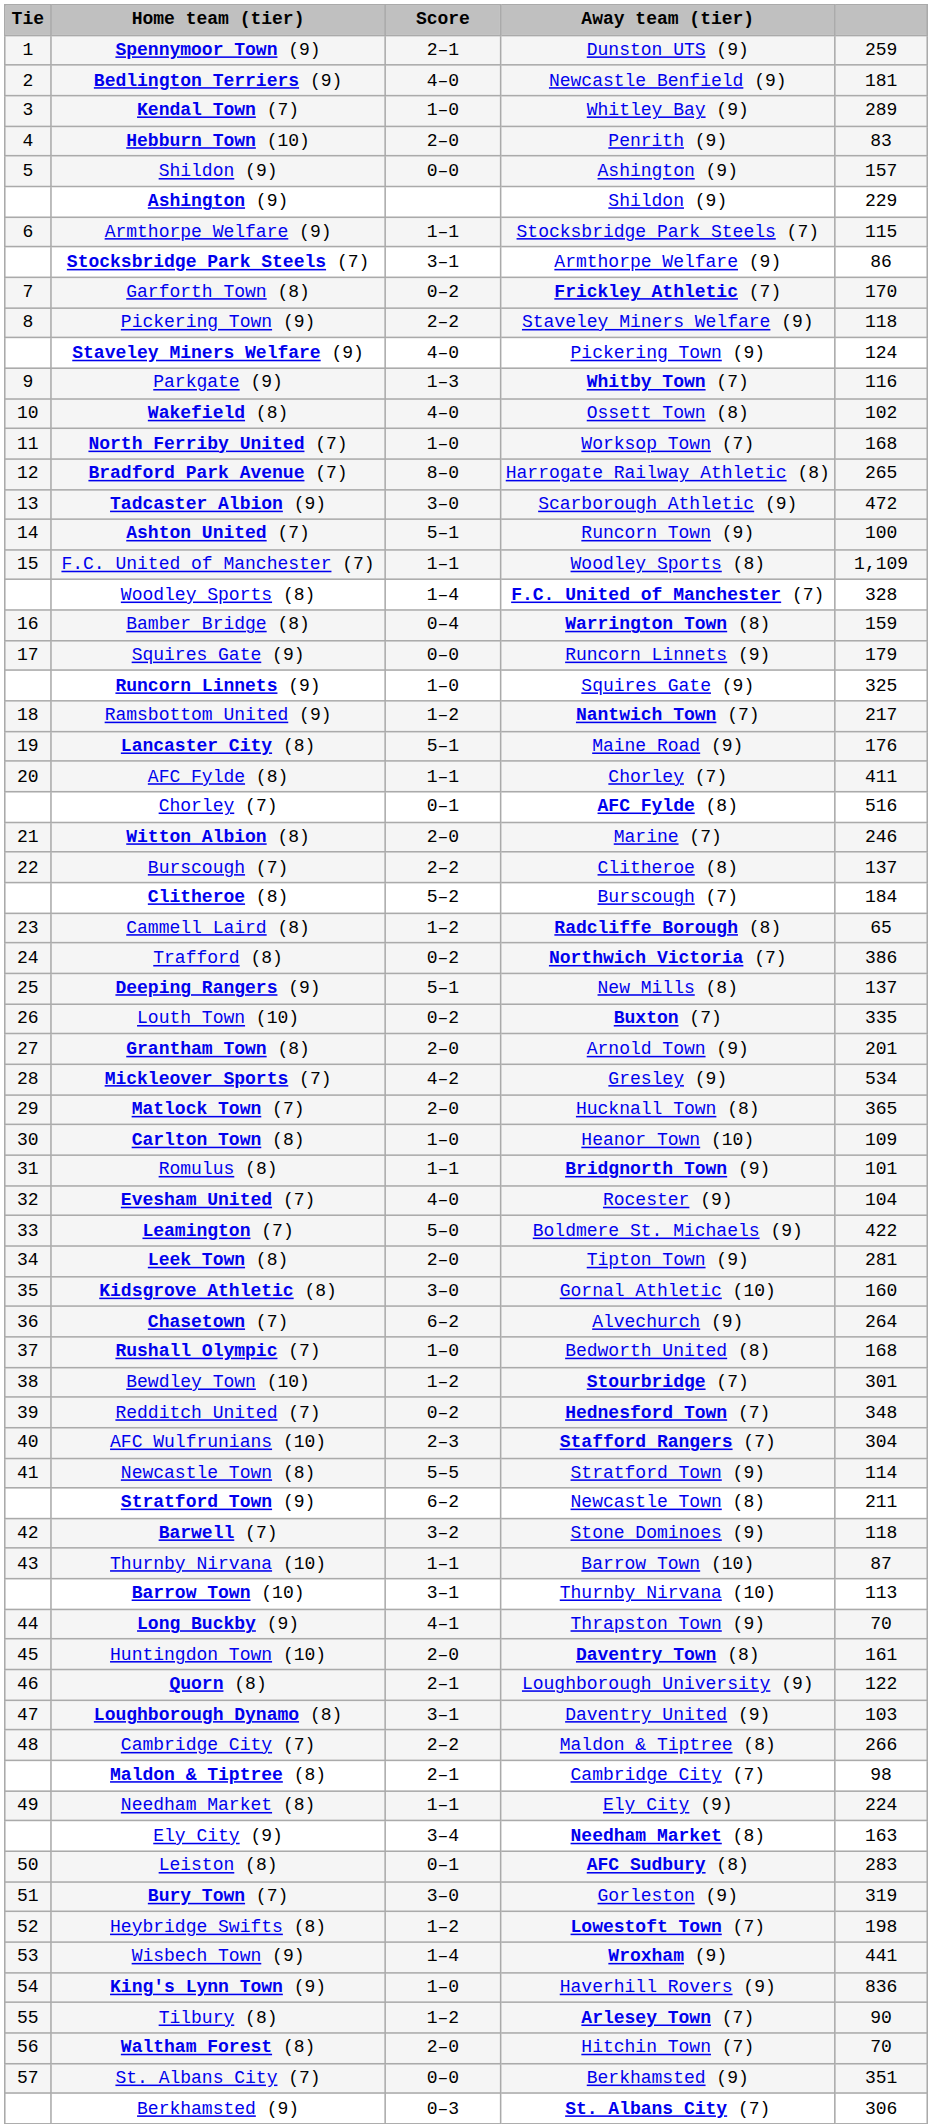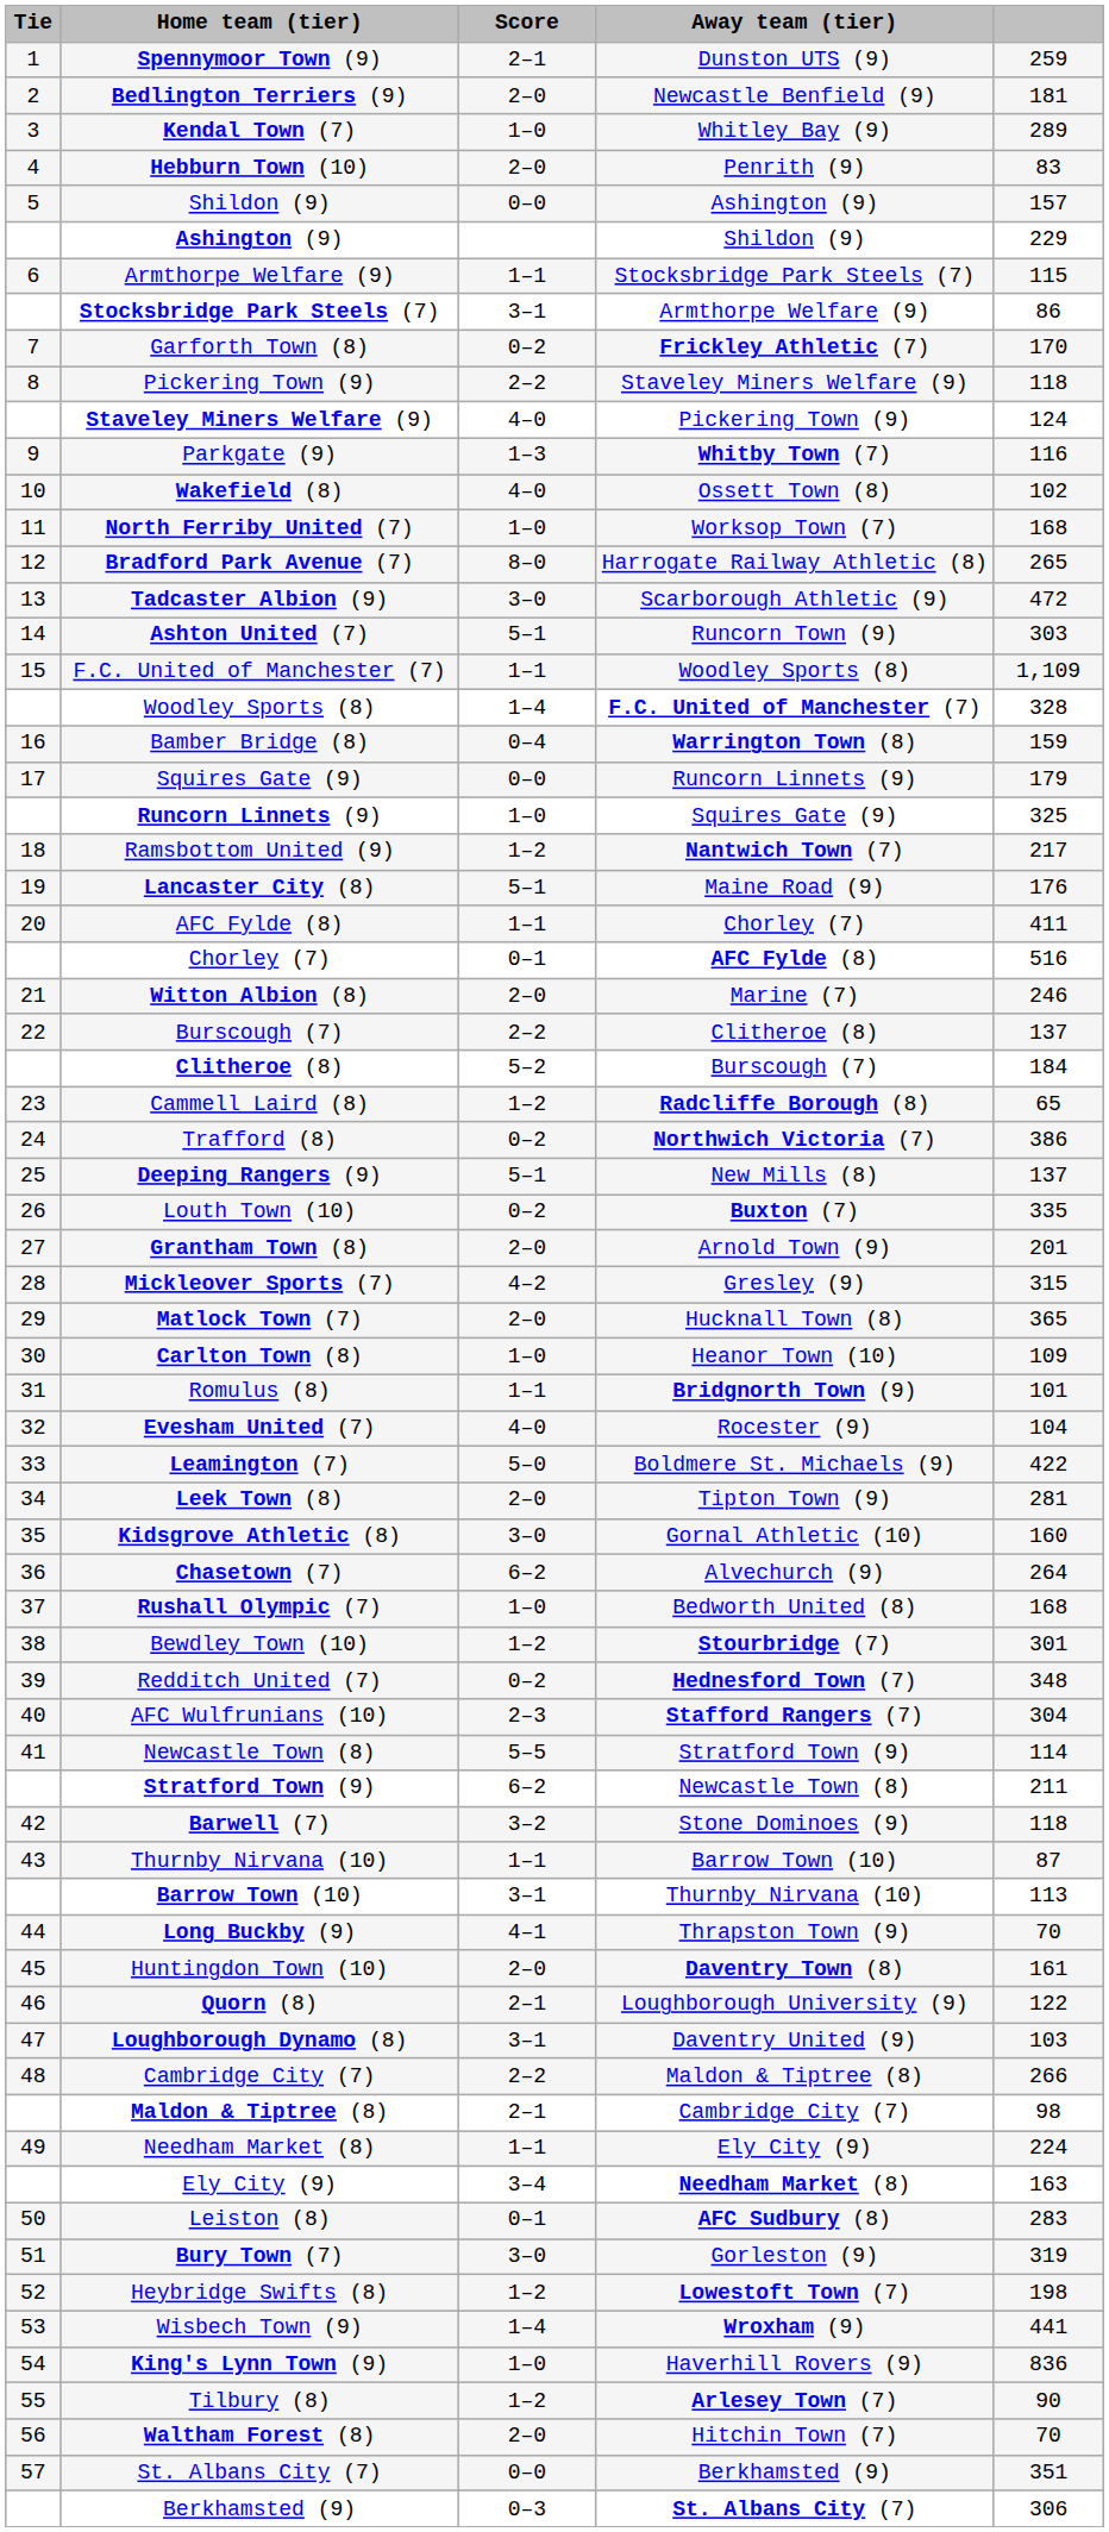Bedlington Terriers (9) | Score: 4–0 -> 2–0
Ashton United (7) | column 5: 100 -> 303
Mickleover Sports (7) | column 5: 534 -> 315
